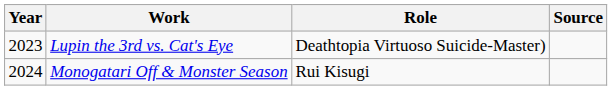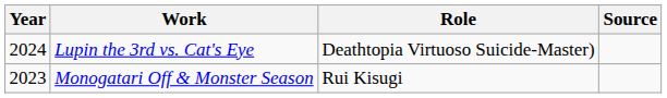Lupin the 3rd vs. Cat's Eye | Year: 2023 -> 2024
Monogatari Off & Monster Season | Year: 2024 -> 2023
